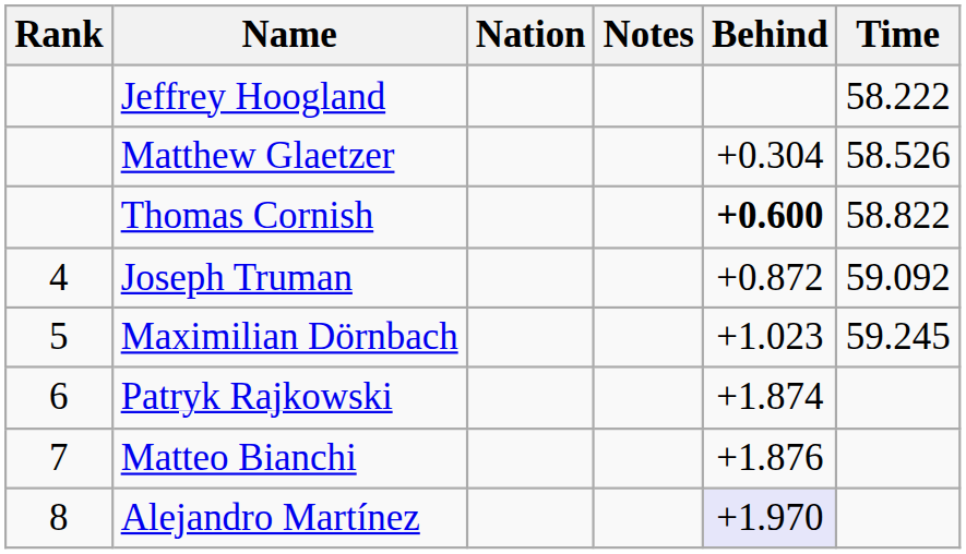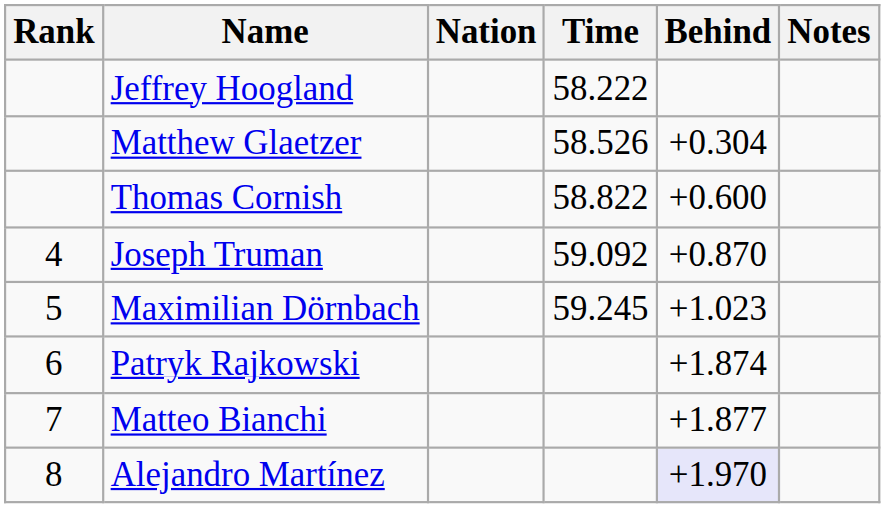columns swapped: Time <-> Notes
Thomas Cornish | Behind: bold -> normal
Joseph Truman | Behind: +0.872 -> +0.870
Matteo Bianchi | Behind: +1.876 -> +1.877
